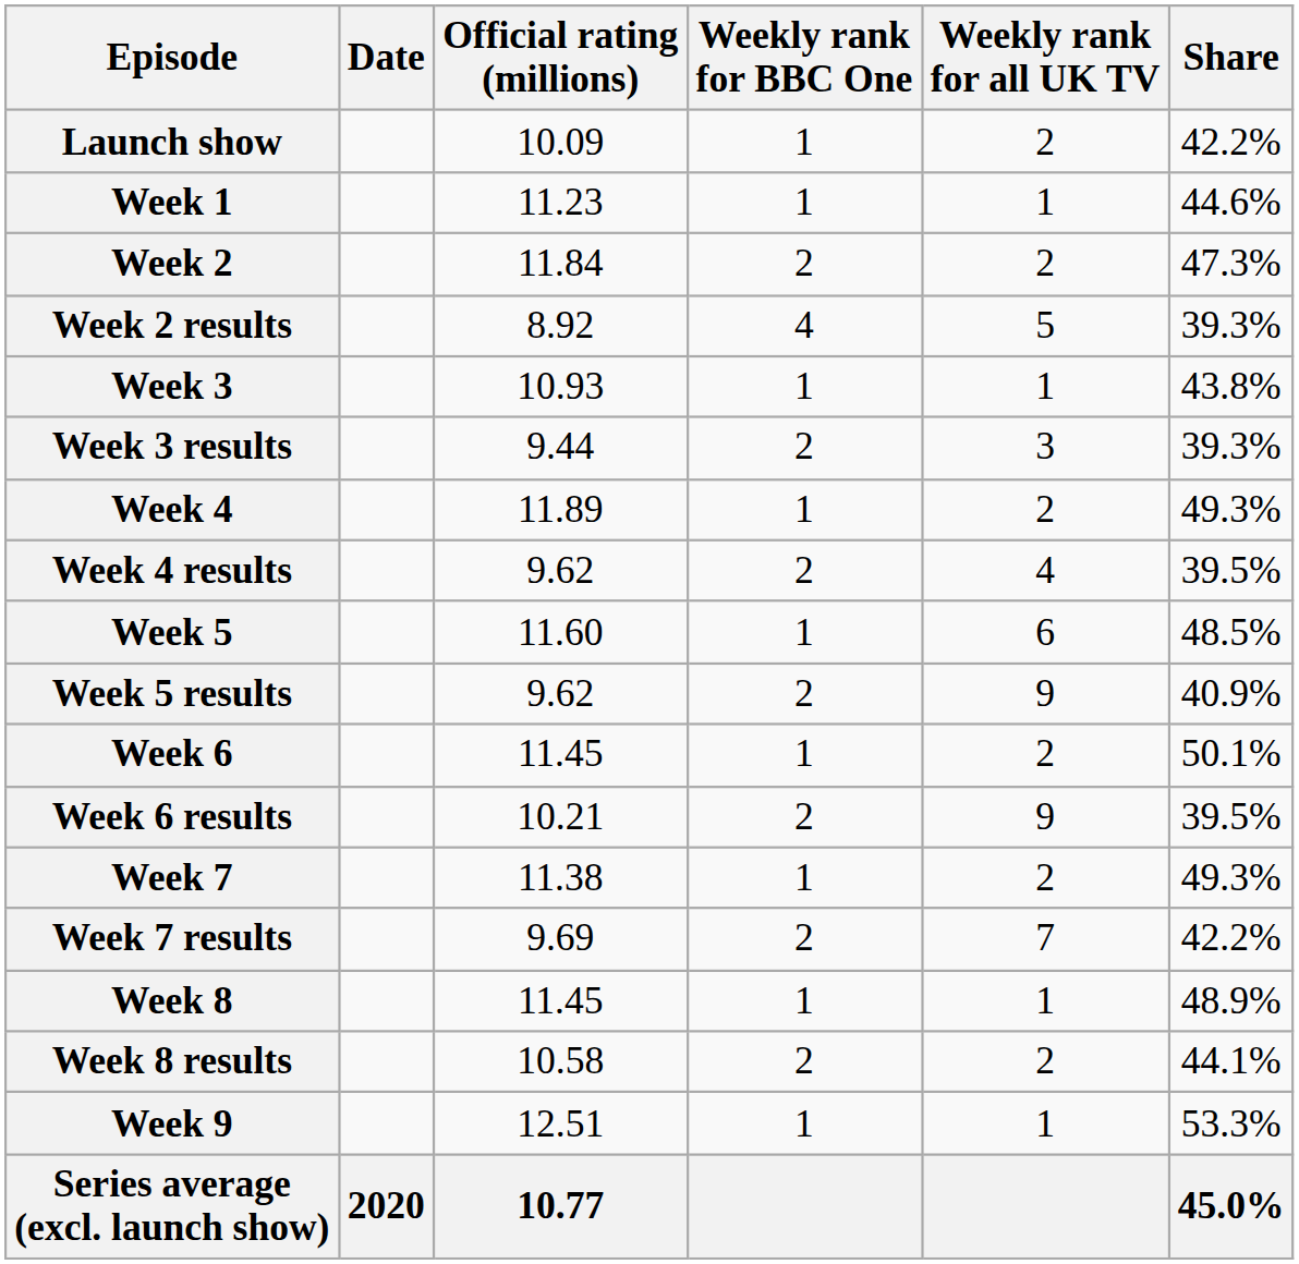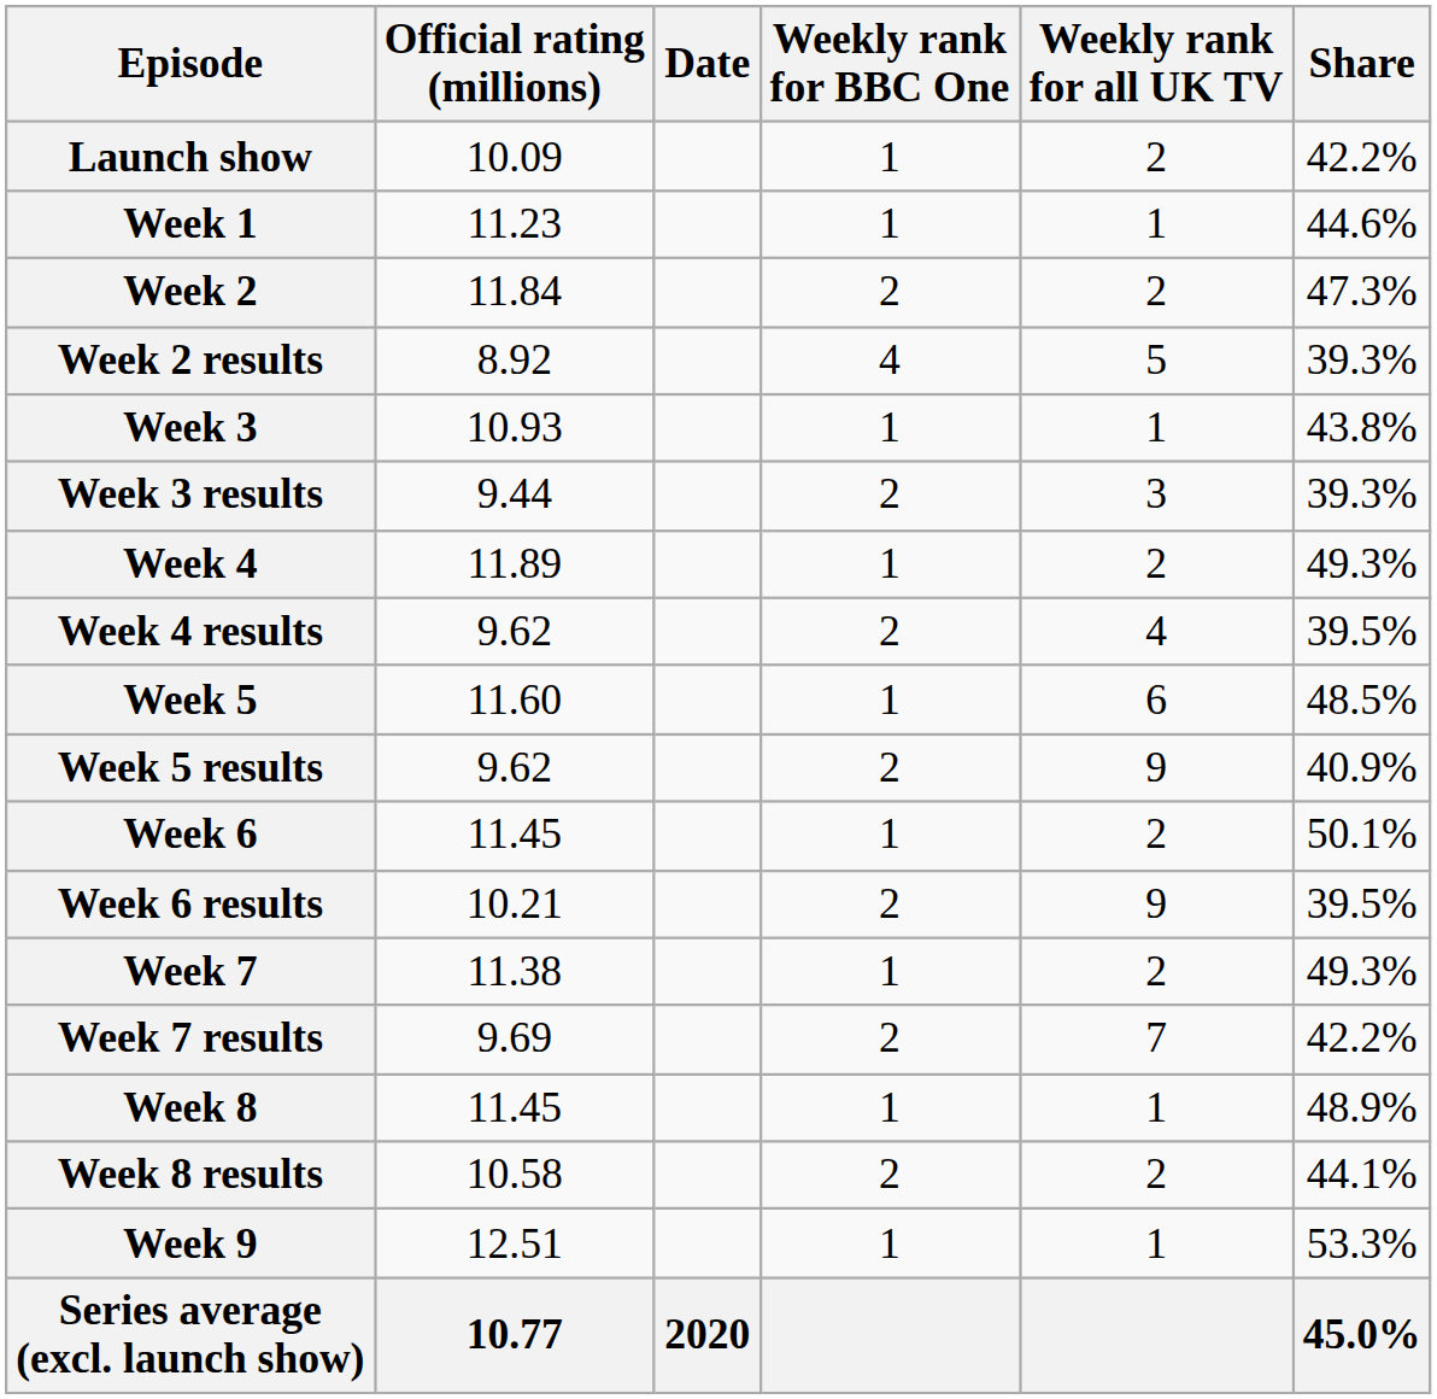columns swapped: Date <-> Official rating (millions)
